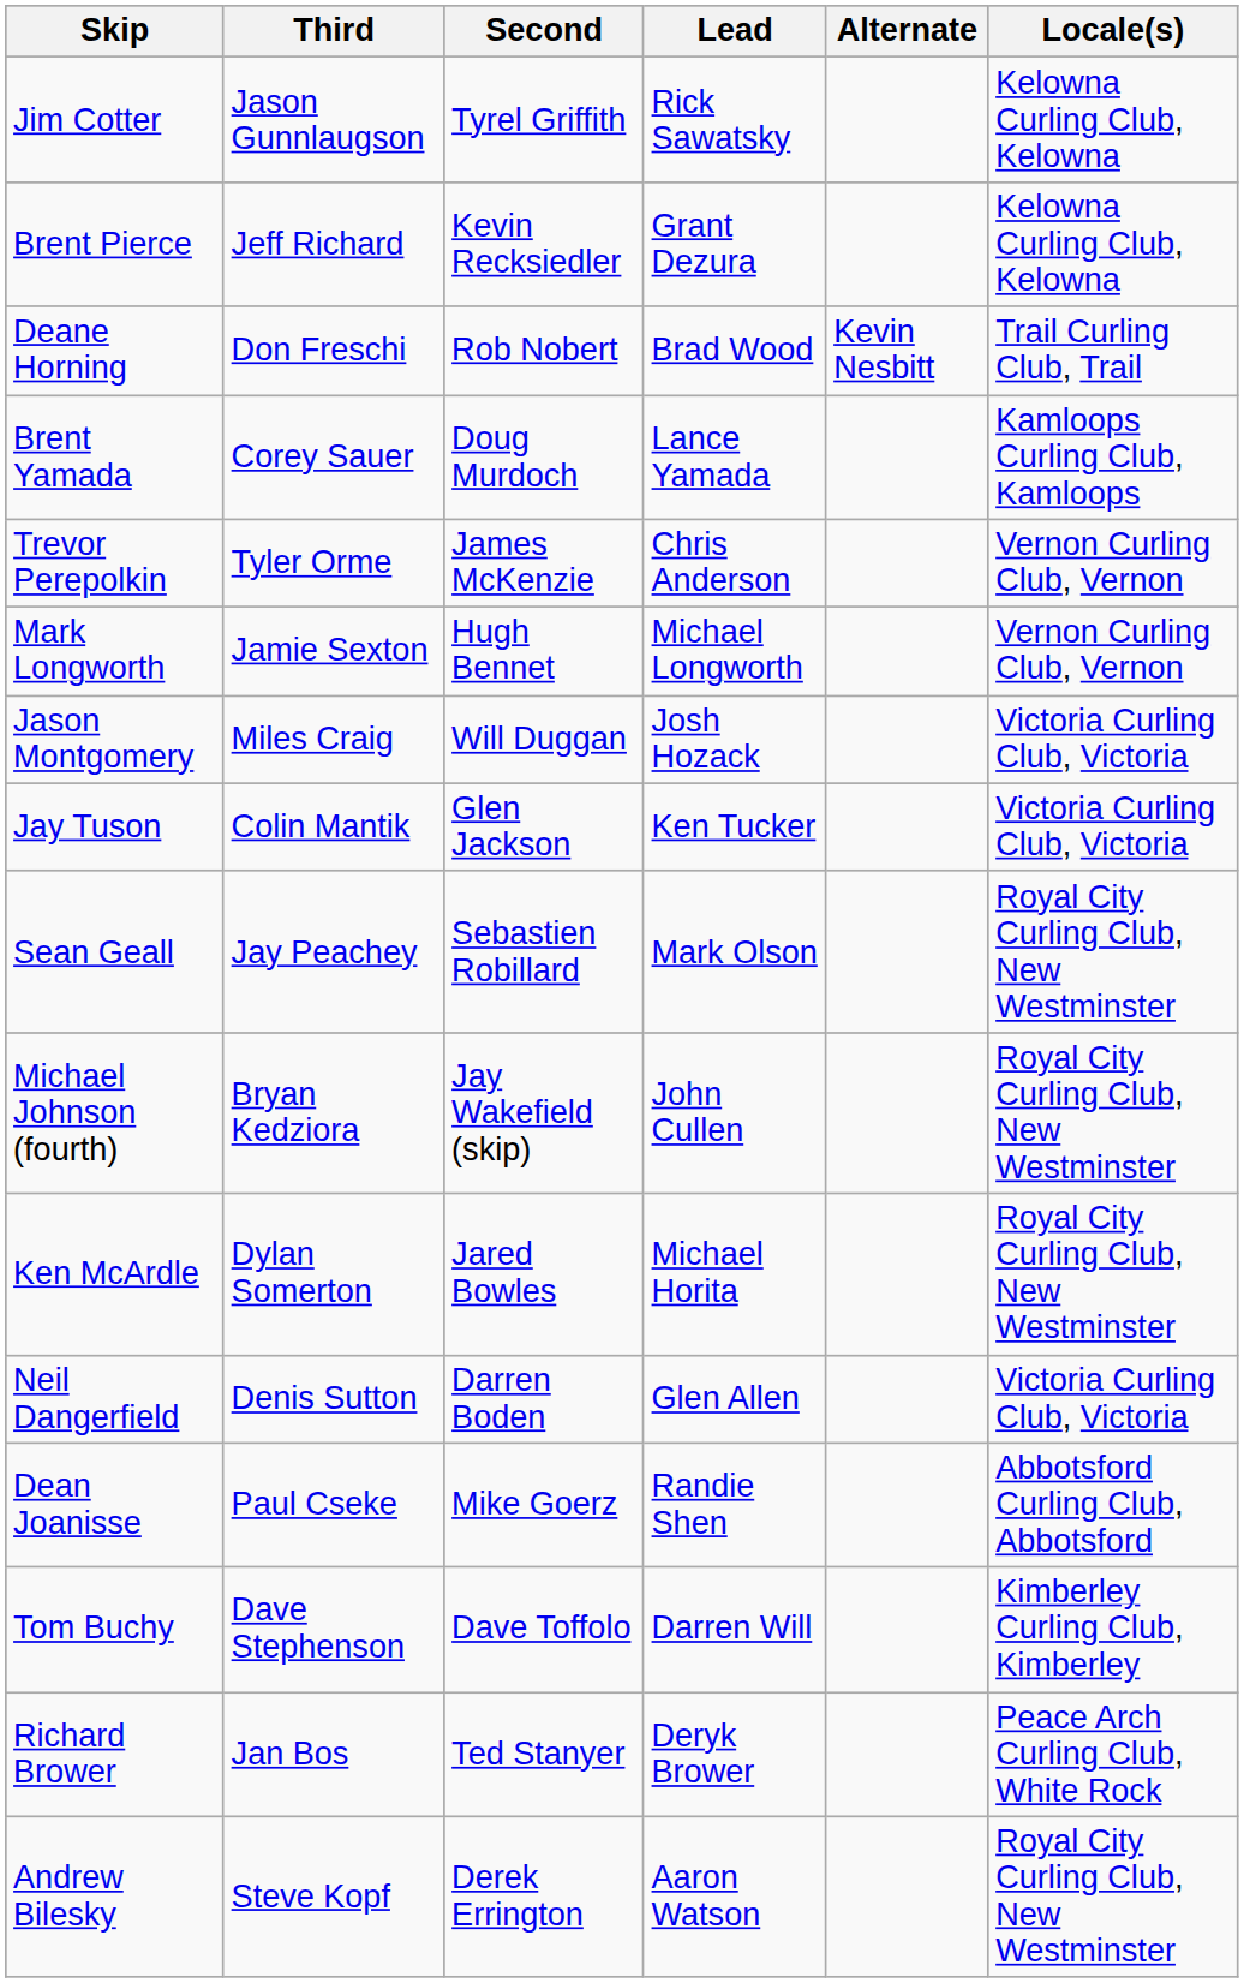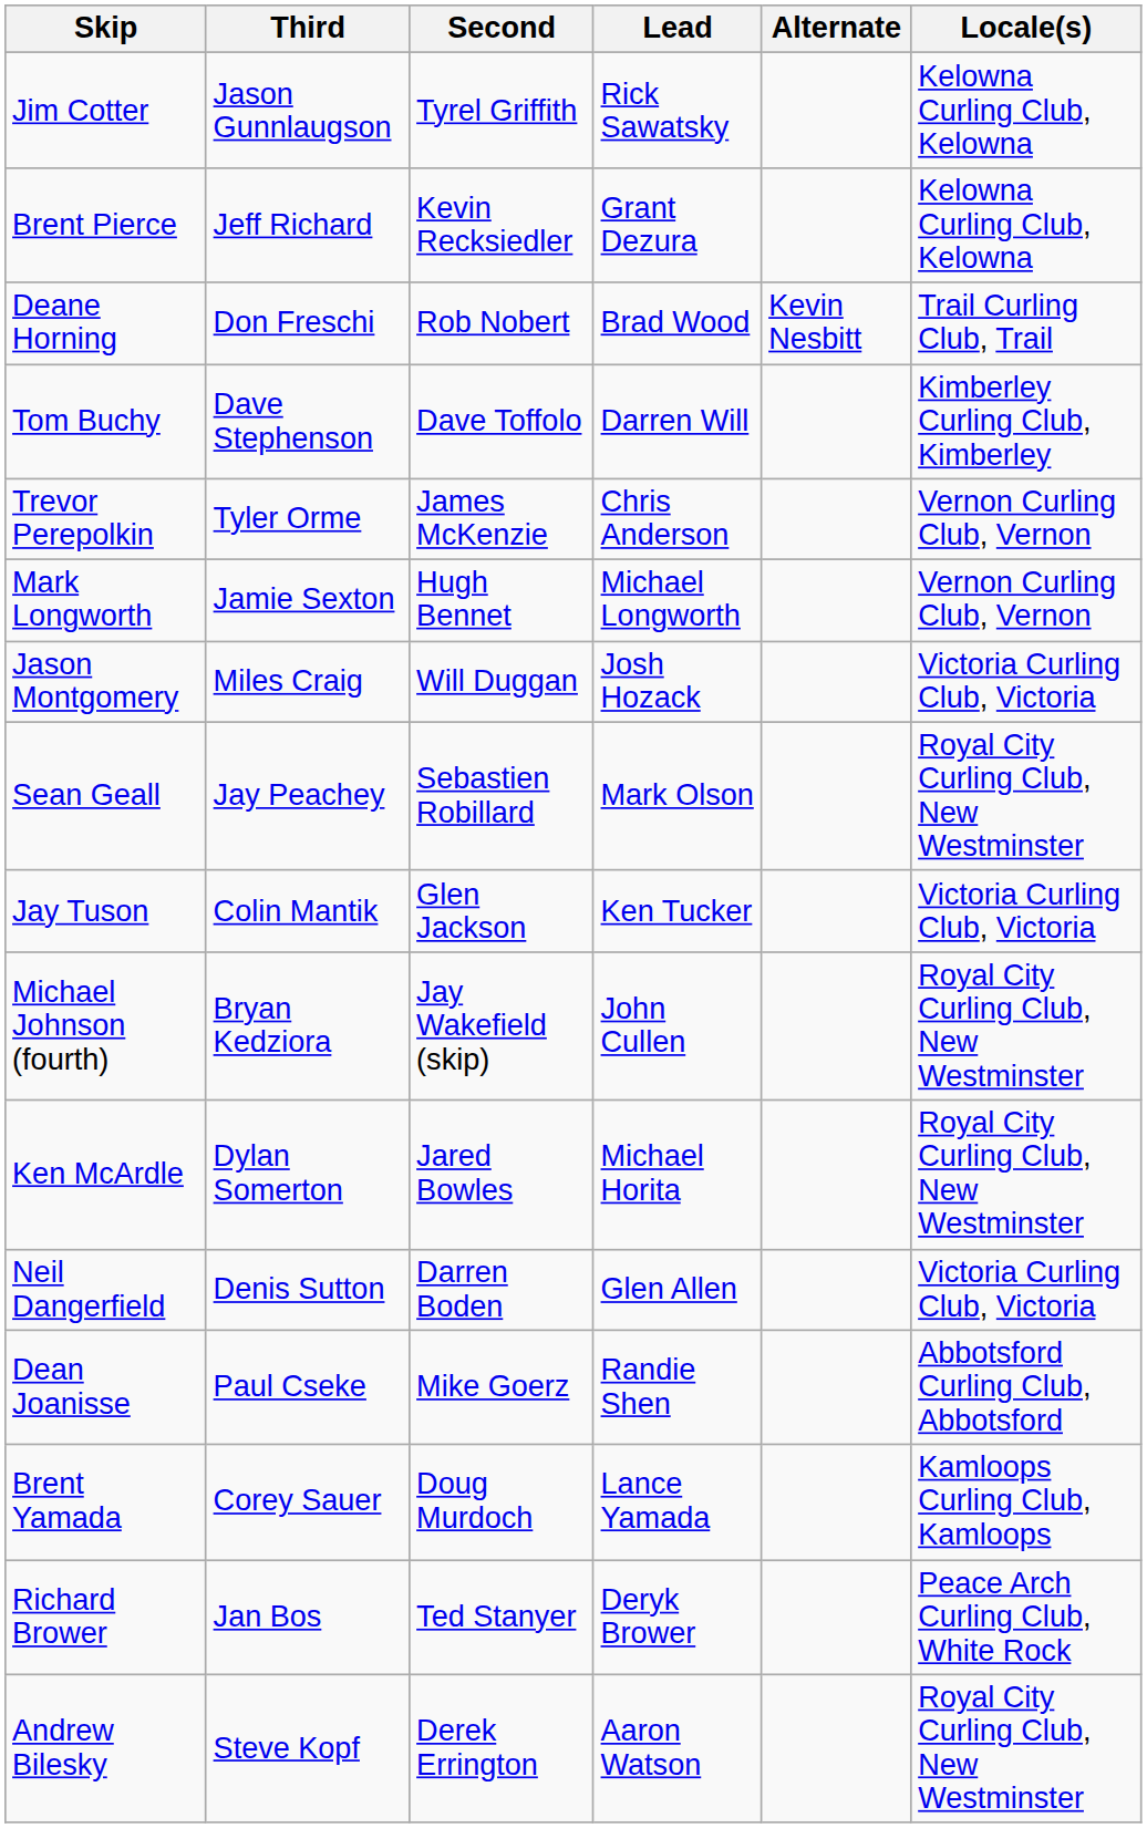rows swapped: Tom Buchy <-> Brent Yamada
rows swapped: Jay Tuson <-> Sean Geall
